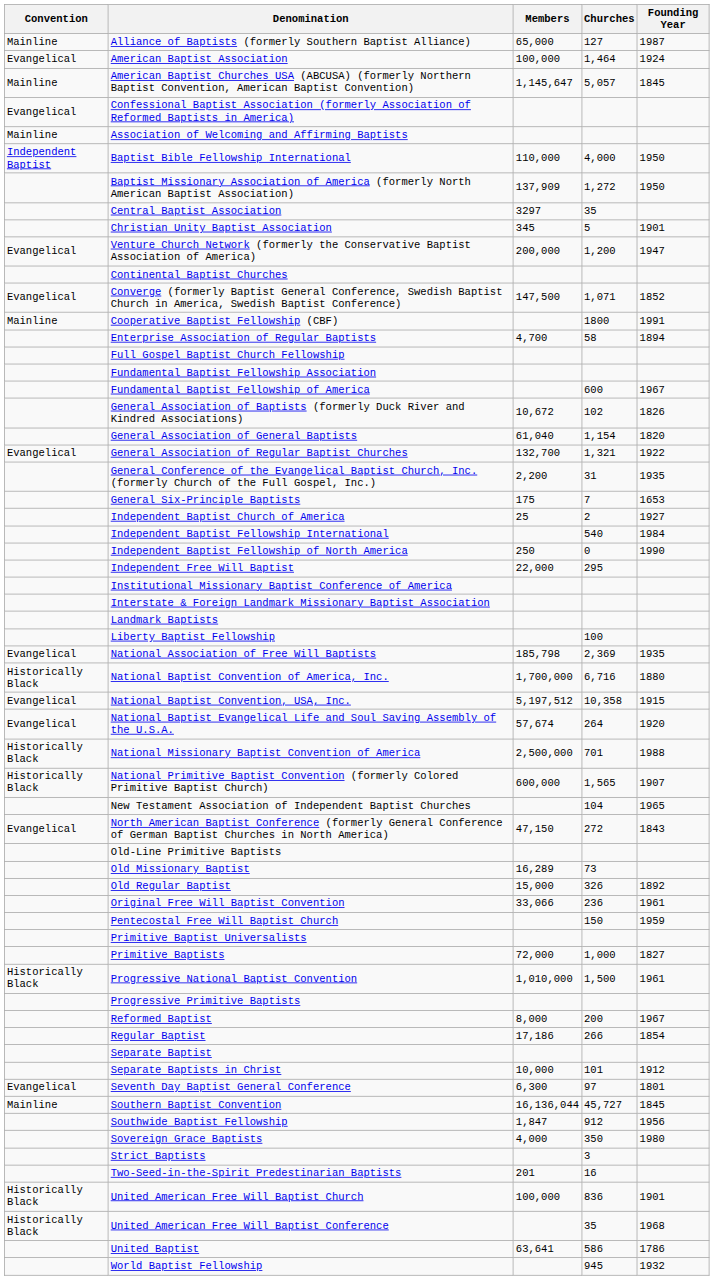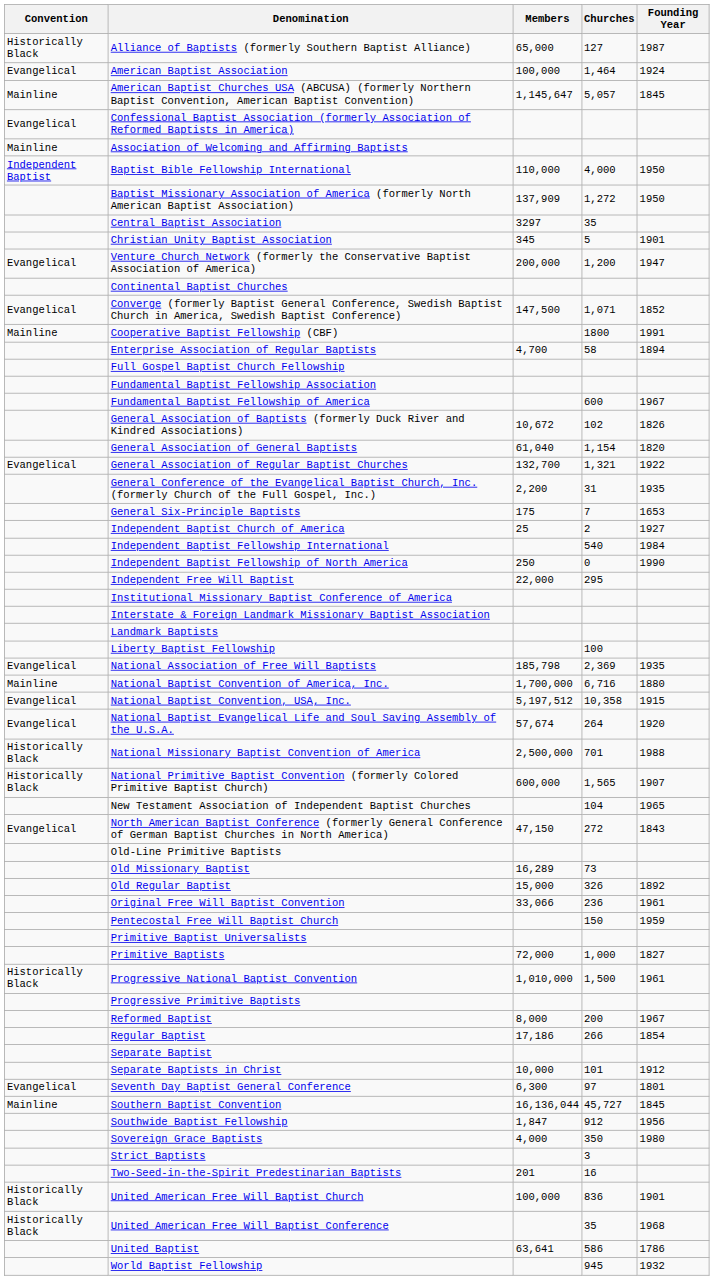Alliance of Baptists (formerly Southern Baptist Alliance) | Convention: Mainline -> Historically Black
National Baptist Convention of America, Inc. | Convention: Historically Black -> Mainline
